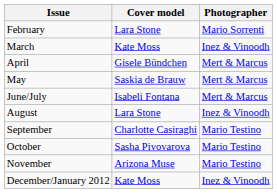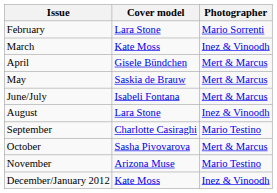October | Photographer: Mario Testino -> Mert & Marcus
